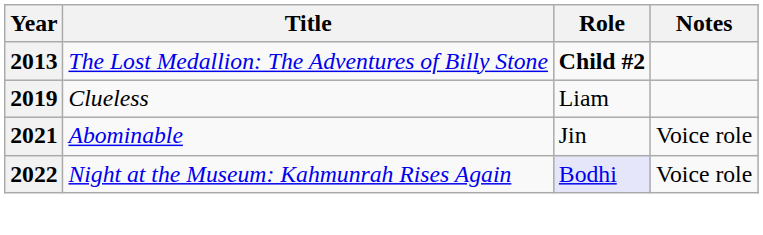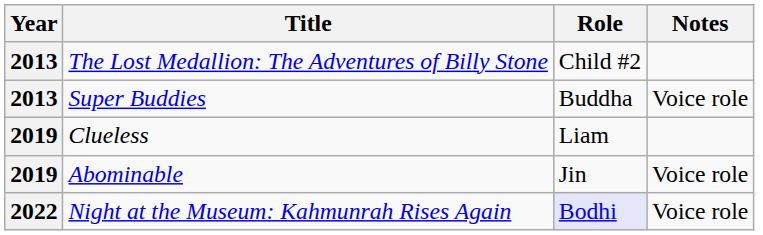The Lost Medallion: The Adventures of Billy Stone | Role: bold -> normal
+ row: 2013 | Super Buddies | Buddha | Voice role
Abominable | Year: 2021 -> 2019
